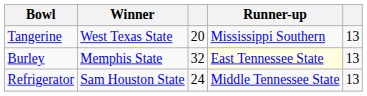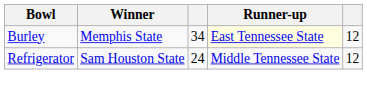- row: Tangerine | West Texas State | 20 | Mississippi Southern | 13
Burley | column 3: 32 -> 34
Burley | column 5: 13 -> 12
Refrigerator | column 5: 13 -> 12
